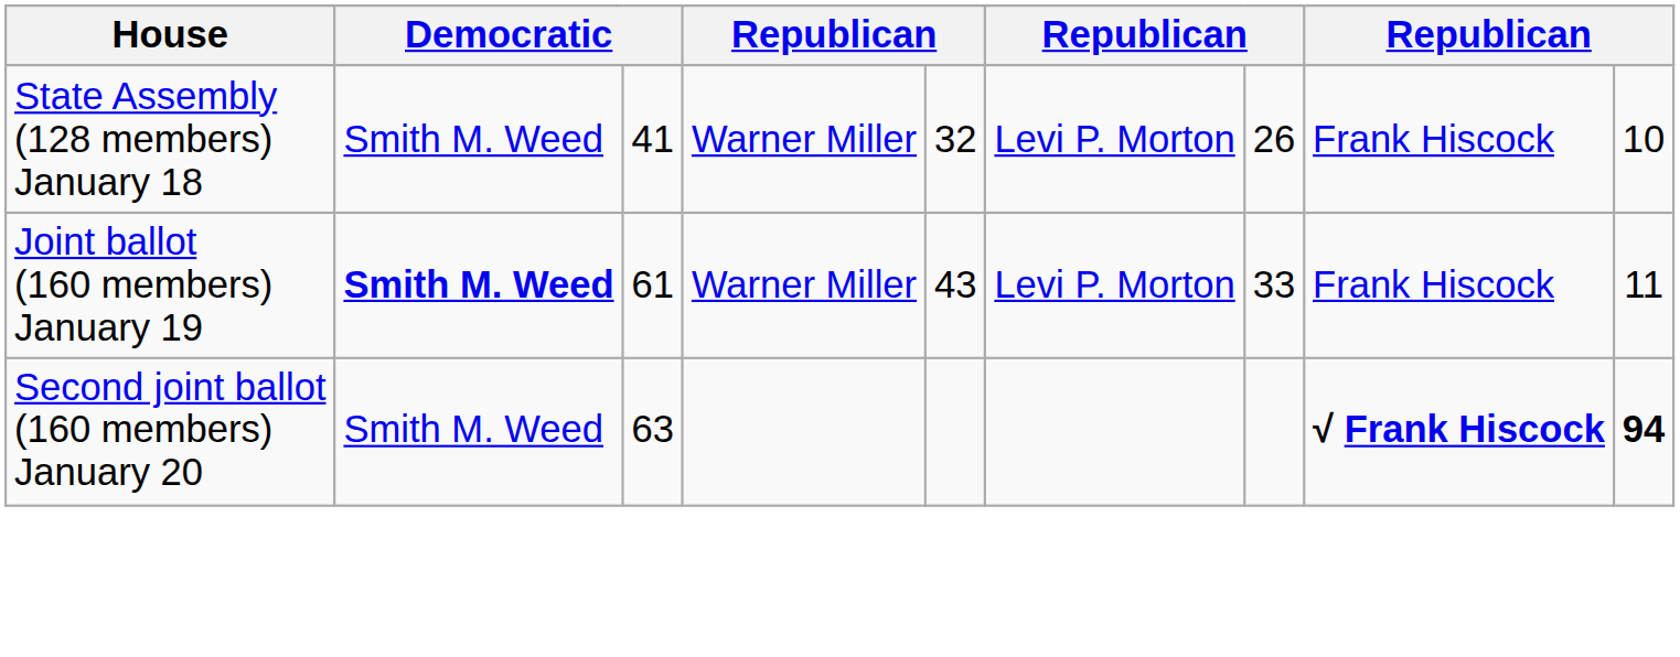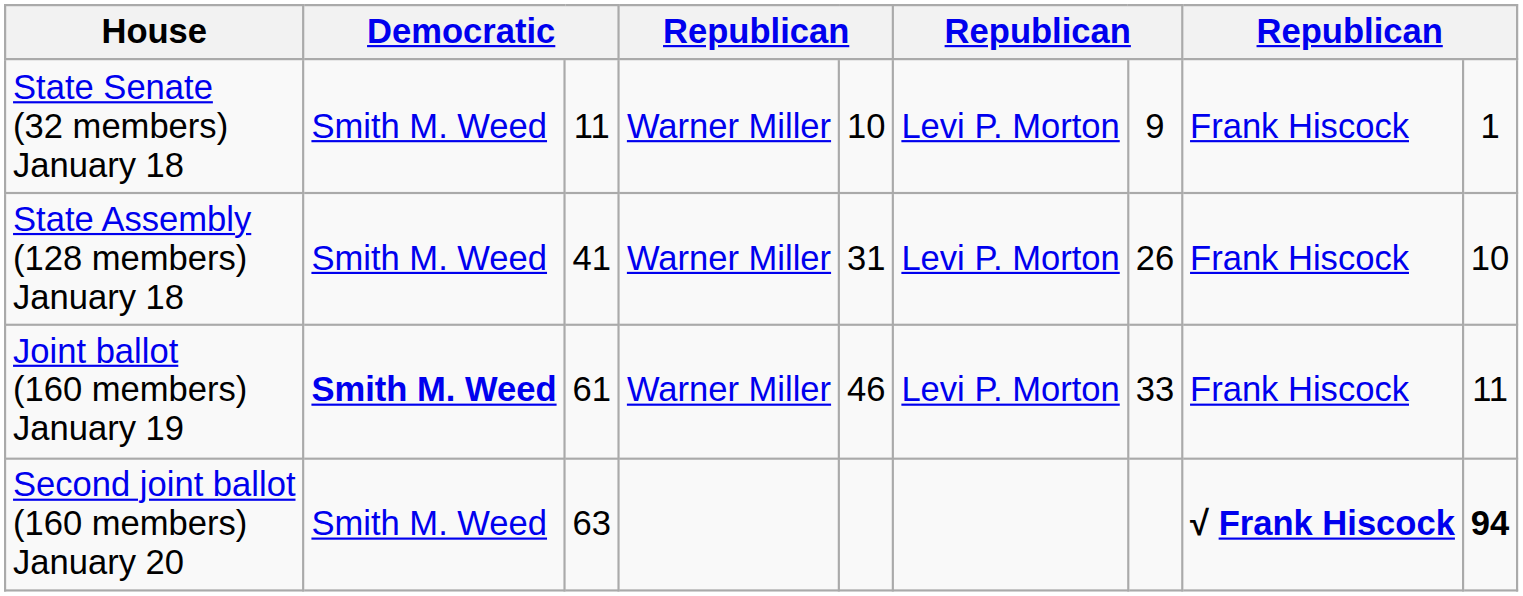+ row: State Senate (32 members) January 18 | Smith M. Weed | 11 | Warner Miller | 10 | Levi P. Morton | 9 | Frank Hiscock | 1
State Assembly (128 members) January 18 | column 5: 32 -> 31
Joint ballot (160 members) January 19 | column 5: 43 -> 46
